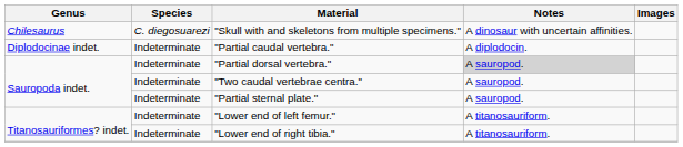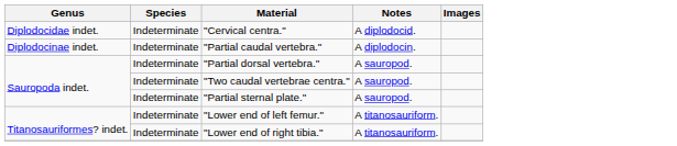- row: Chilesaurus | C. diegosuarezi | "Skull with and skeletons from multiple specimens." | A dinosaur with uncertain affinities.
+ row: Diplodocidae indet. | Indeterminate | "Cervical centra." | A diplodocid.
"Partial dorsal vertebra." | Notes: lightgrey background -> no background
